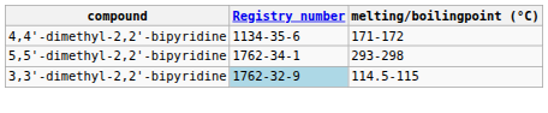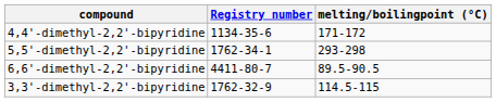+ row: 6,6'-dimethyl-2,2'-bipyridine | 4411-80-7 | 89.5-90.5
3,3'-dimethyl-2,2'-bipyridine | Registry number: lightblue background -> no background
